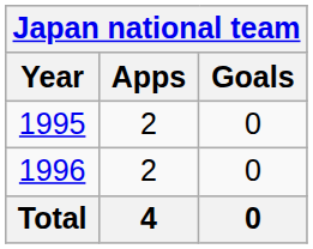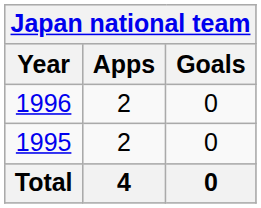rows swapped: 1995 <-> 1996
